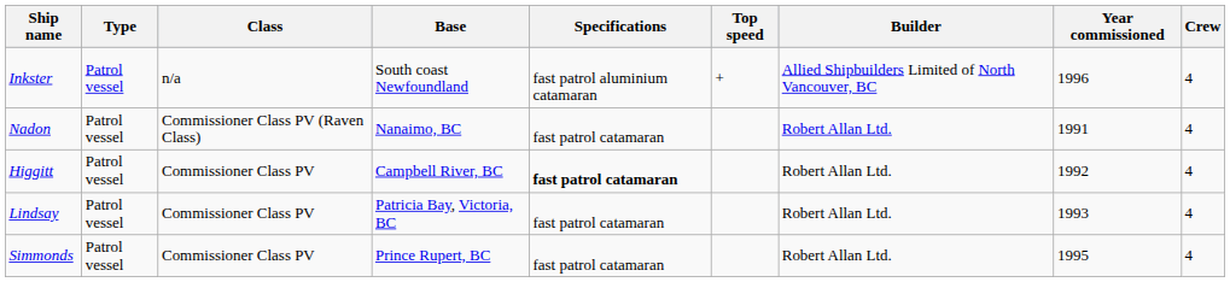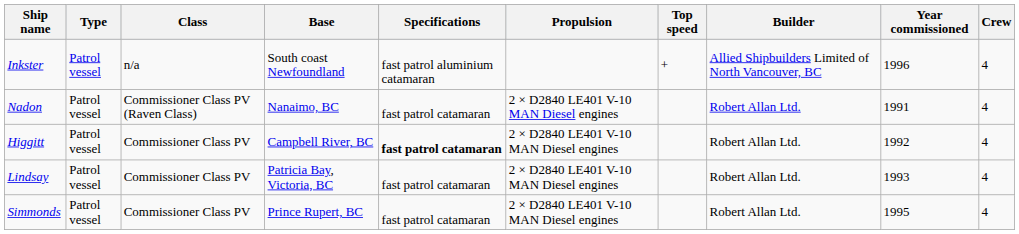+ column: Propulsion | 2 × D2840 LE401 V-10 MAN Diesel engines | 2 × D2840 LE401 V-10 MAN Diesel engines | 2 × D2840 LE401 V-10 MAN Diesel engines | 2 × D2840 LE401 V-10 MAN Diesel engines
